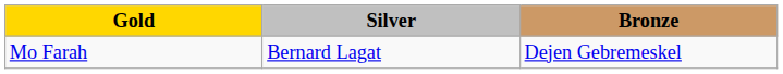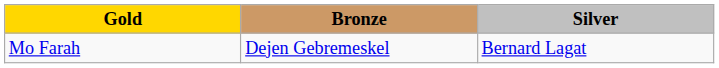columns swapped: Silver <-> Bronze
